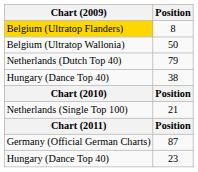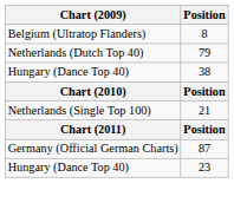8 | Chart (2009): gold background -> no background
- row: Belgium (Ultratop Wallonia) | 50
